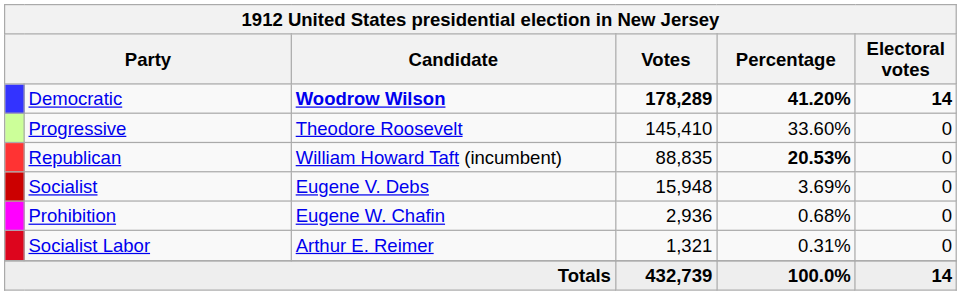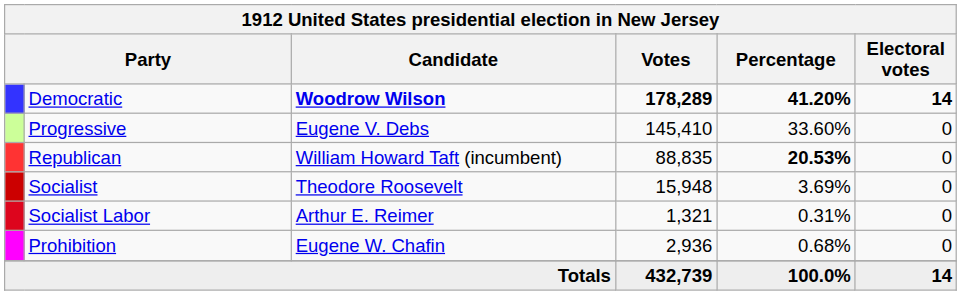Progressive | Candidate: Theodore Roosevelt -> Eugene V. Debs
Socialist | Candidate: Eugene V. Debs -> Theodore Roosevelt
rows swapped: Prohibition <-> Socialist Labor
